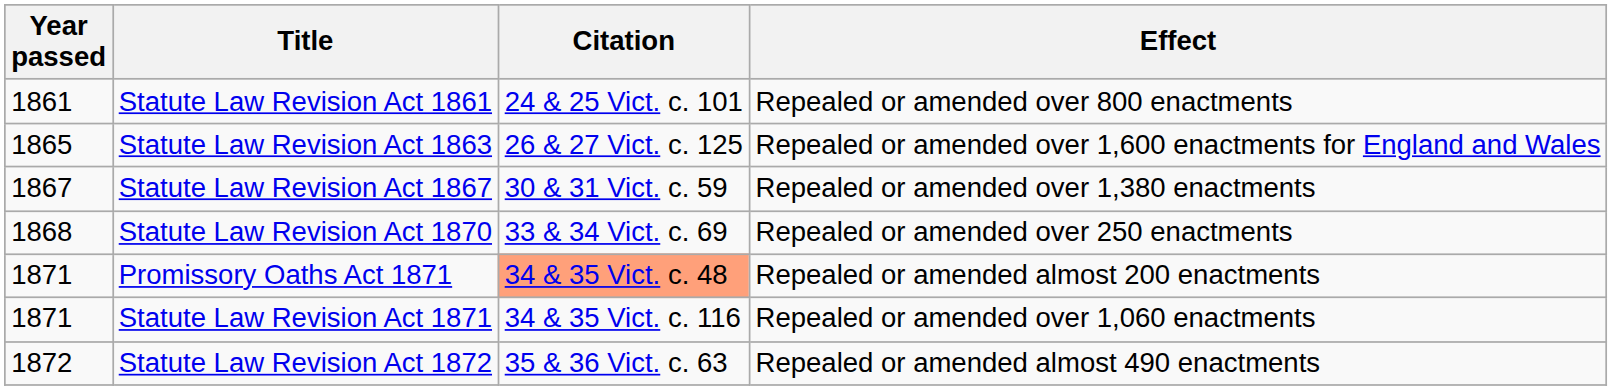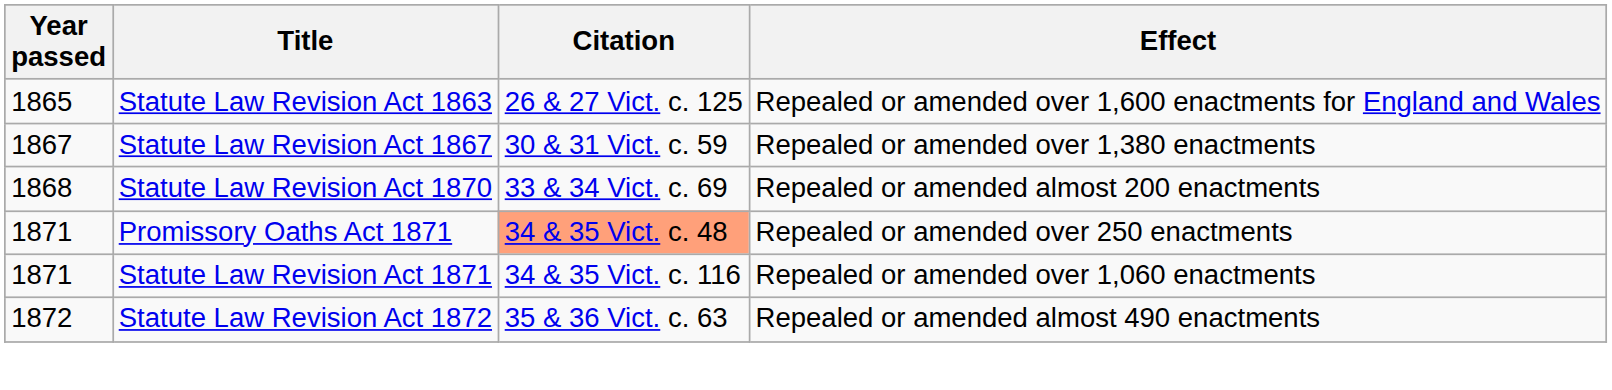- row: 1861 | Statute Law Revision Act 1861 | 24 & 25 Vict. c. 101 | Repealed or amended over 800 enactments
Statute Law Revision Act 1870 | Effect: Repealed or amended over 250 enactments -> Repealed or amended almost 200 enactments
Promissory Oaths Act 1871 | Effect: Repealed or amended almost 200 enactments -> Repealed or amended over 250 enactments
